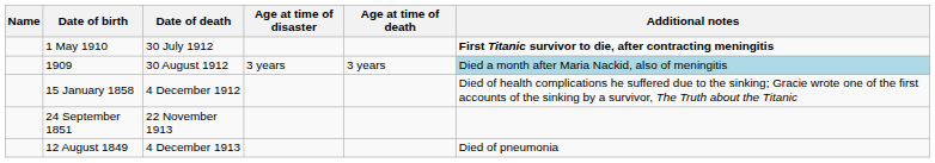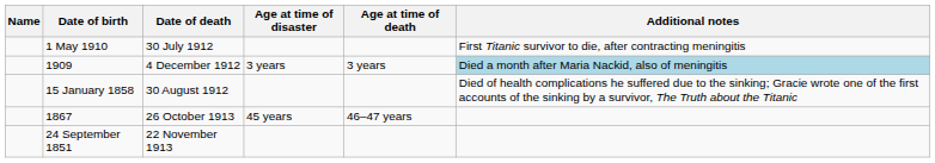1 May 1910 | Additional notes: bold -> normal
1909 | Date of death: 30 August 1912 -> 4 December 1912
15 January 1858 | Date of death: 4 December 1912 -> 30 August 1912
+ row: 1867 | 26 October 1913 | 45 years | 46–47 years
- row: 12 August 1849 | 4 December 1913 | Died of pneumonia
